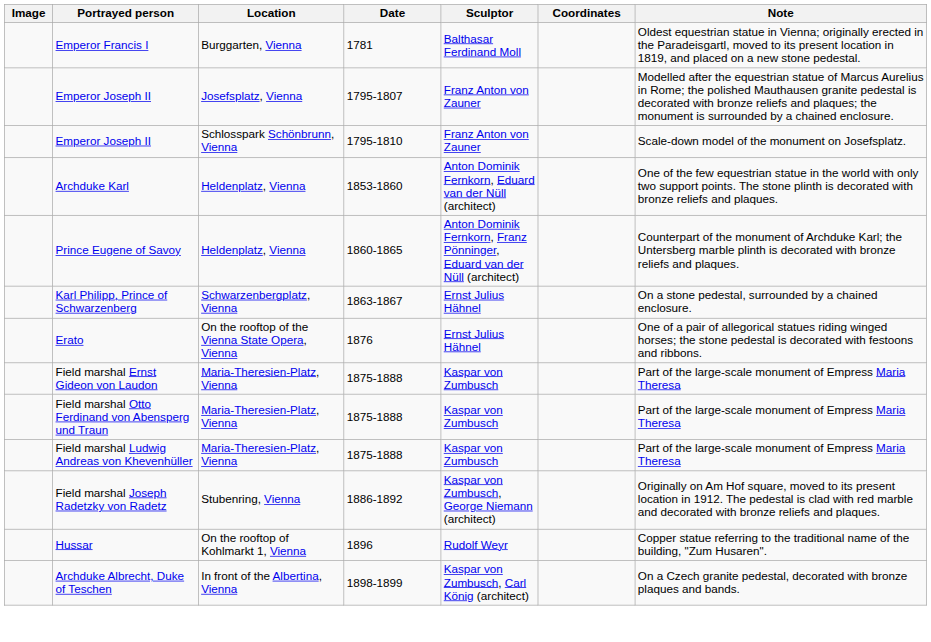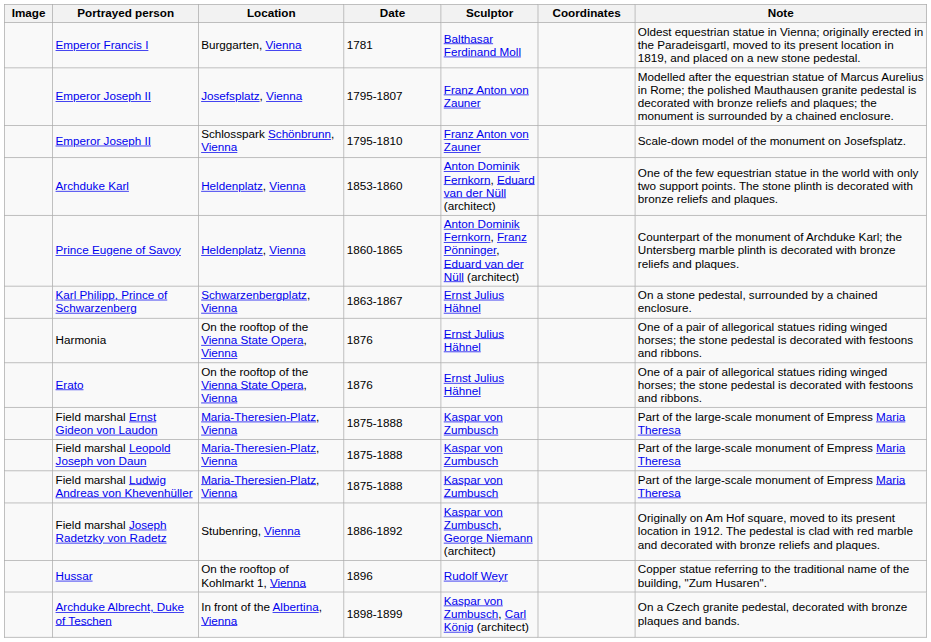+ row: Harmonia | On the rooftop of the Vienna State Opera, Vienna | 1876 | Ernst Julius Hähnel | One of a pair of allegorical statues riding winged horses; the stone pedestal is decorated with festoons and ribbons.
+ row: Field marshal Leopold Joseph von Daun | Maria-Theresien-Platz, Vienna | 1875-1888 | Kaspar von Zumbusch | Part of the large-scale monument of Empress Maria Theresa
- row: Field marshal Otto Ferdinand von Abensperg und Traun | Maria-Theresien-Platz, Vienna | 1875-1888 | Kaspar von Zumbusch | Part of the large-scale monument of Empress Maria Theresa
